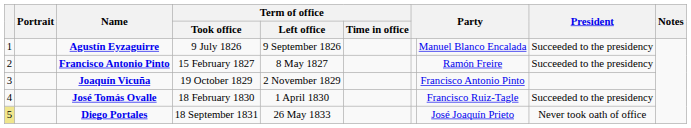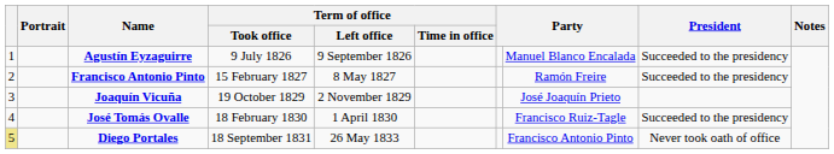Joaquín Vicuña | column 8: Francisco Antonio Pinto -> José Joaquín Prieto
Diego Portales | column 8: José Joaquín Prieto -> Francisco Antonio Pinto
